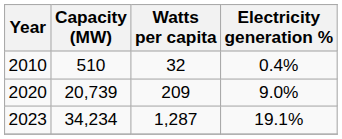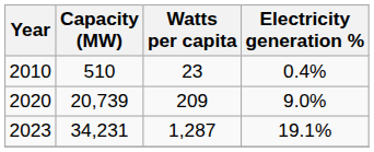2010 | Watts per capita: 32 -> 23
2023 | Capacity (MW): 34,234 -> 34,231
